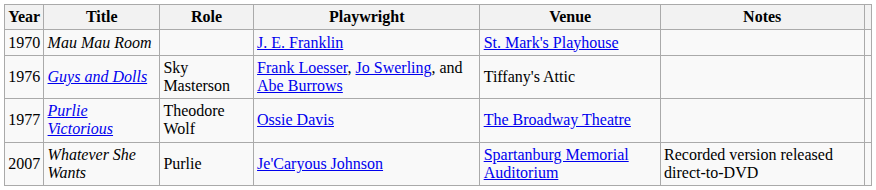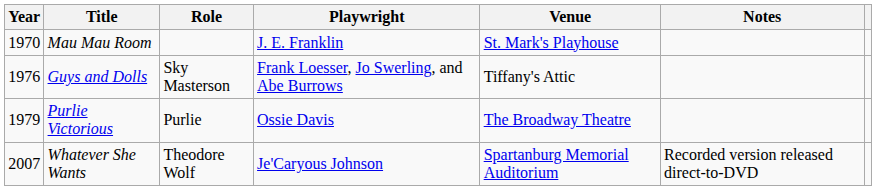Purlie Victorious | Year: 1977 -> 1979
Purlie Victorious | Role: Theodore Wolf -> Purlie
Whatever She Wants | Role: Purlie -> Theodore Wolf
